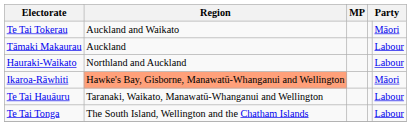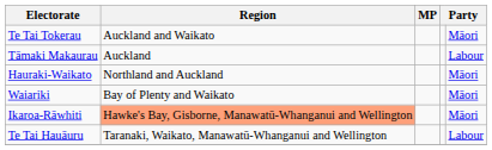Hauraki-Waikato | column 5: Labour -> Māori
+ row: Waiariki | Bay of Plenty and Waikato | Māori
- row: Te Tai Tonga | The South Island, Wellington and the Chatham Islands | Labour
